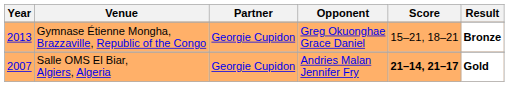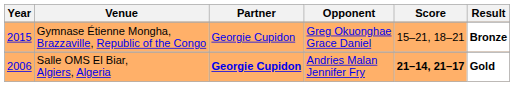Gymnase Étienne Mongha, Brazzaville, Republic of the Congo | Year: 2013 -> 2015
Salle OMS El Biar, Algiers, Algeria | Year: 2007 -> 2006
Salle OMS El Biar, Algiers, Algeria | Partner: normal -> bold
